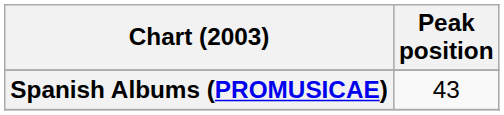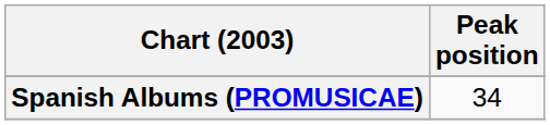Spanish Albums (PROMUSICAE) | Peak position: 43 -> 34
